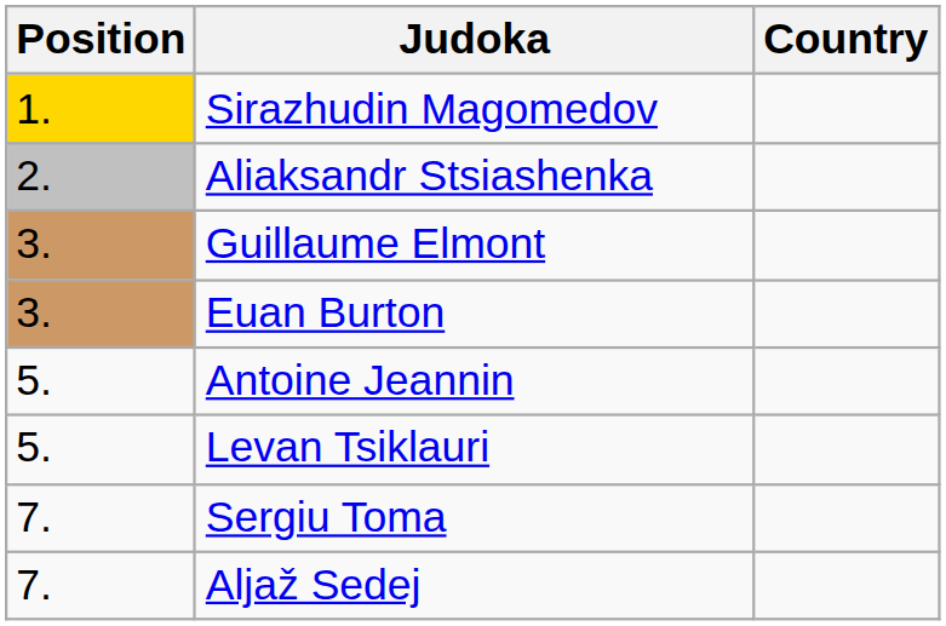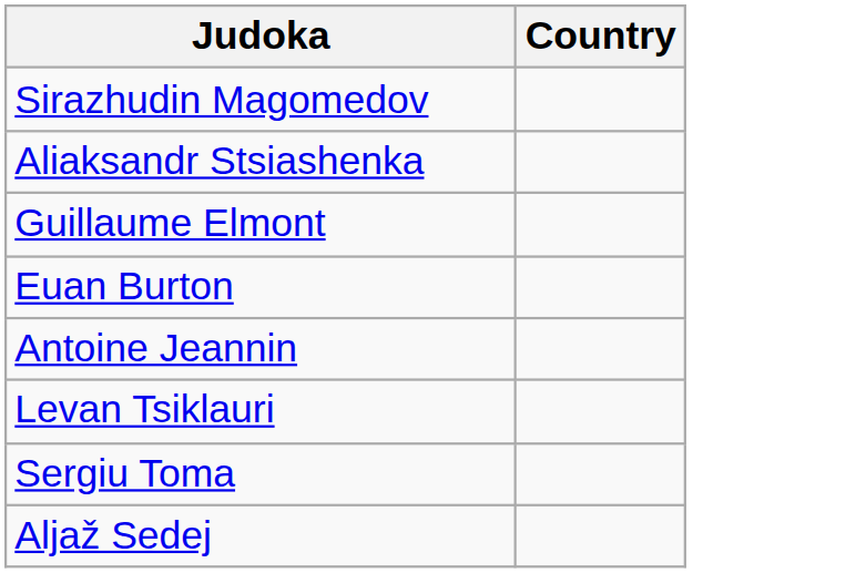- column: Position | 1. | 2. | 3. | 3. | 5. | 5. | 7. | 7.
